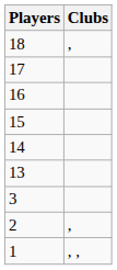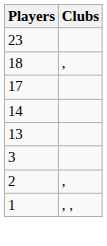+ row: 23
- row: 16
- row: 15
